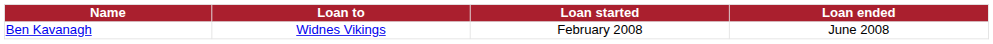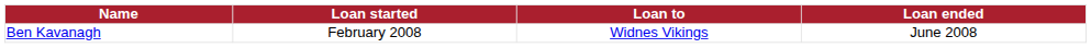columns swapped: Loan to <-> Loan started
